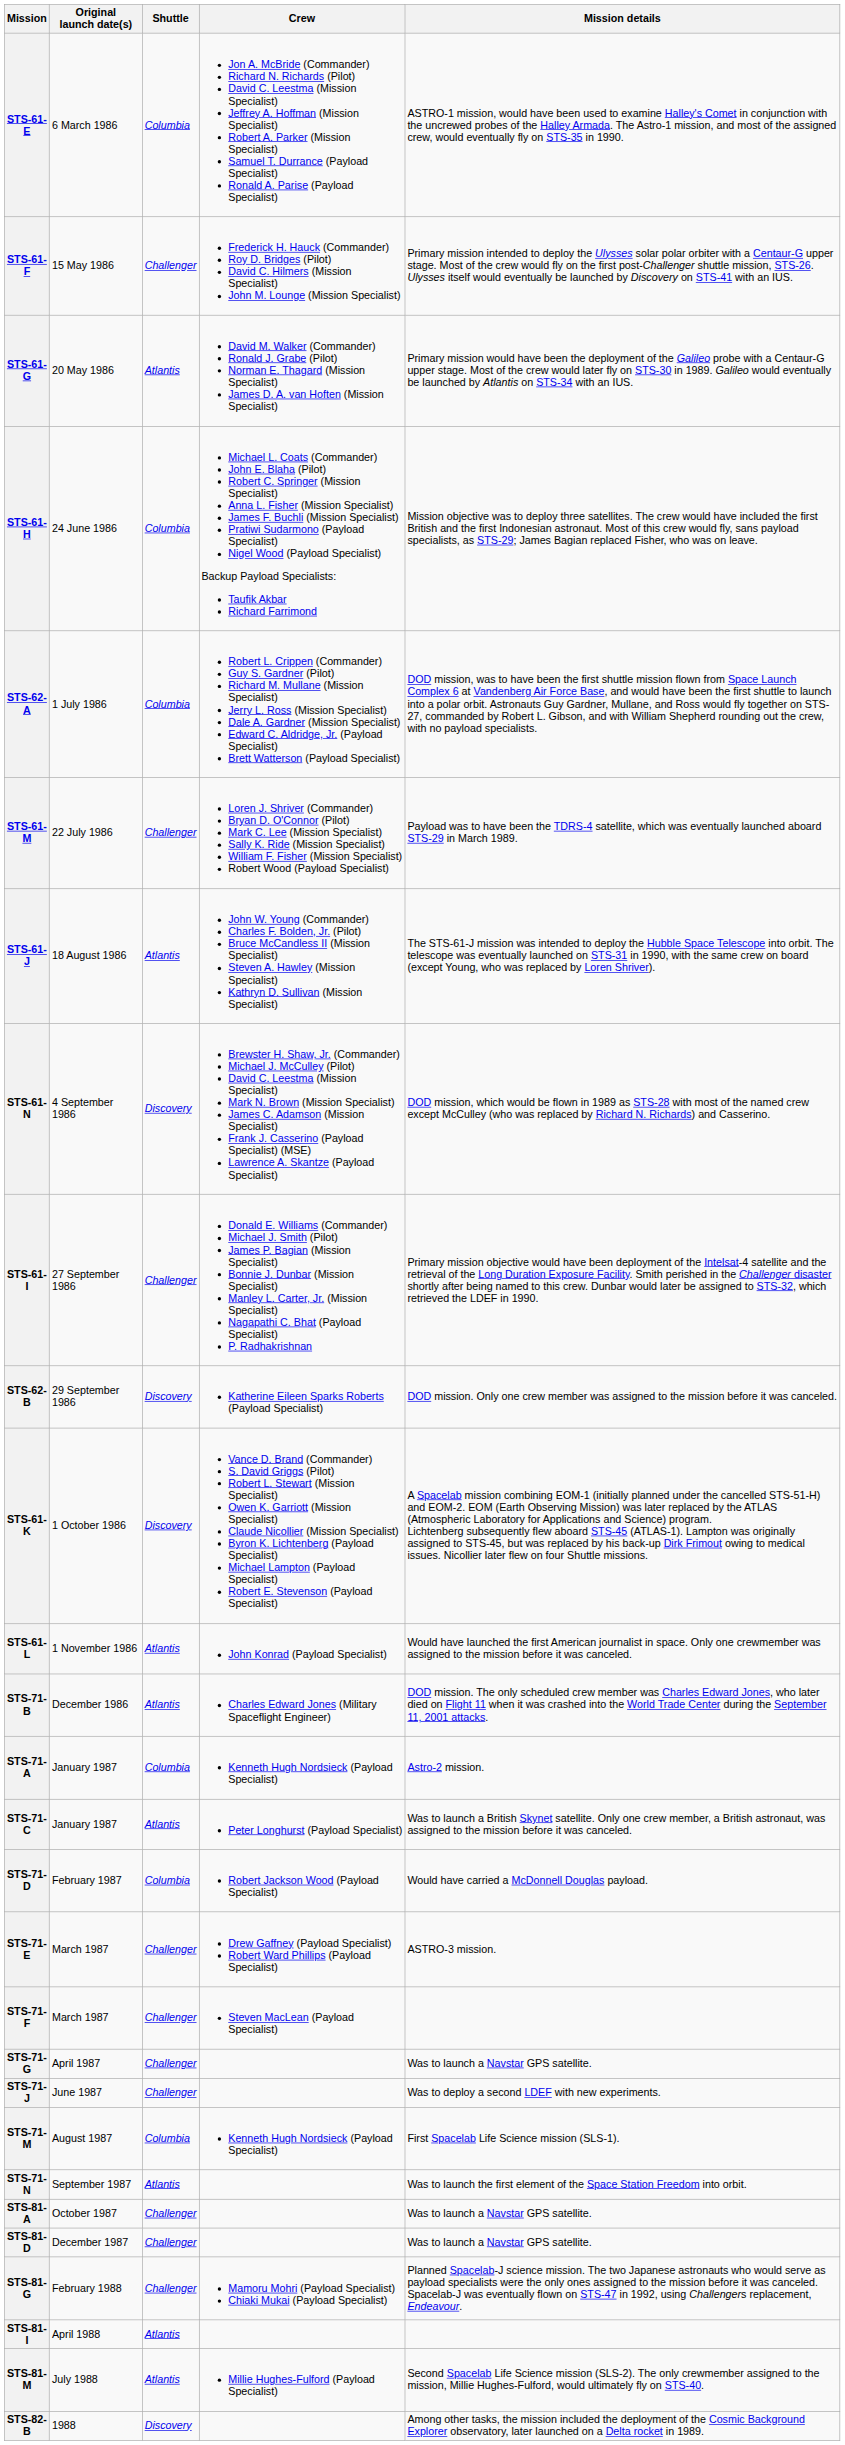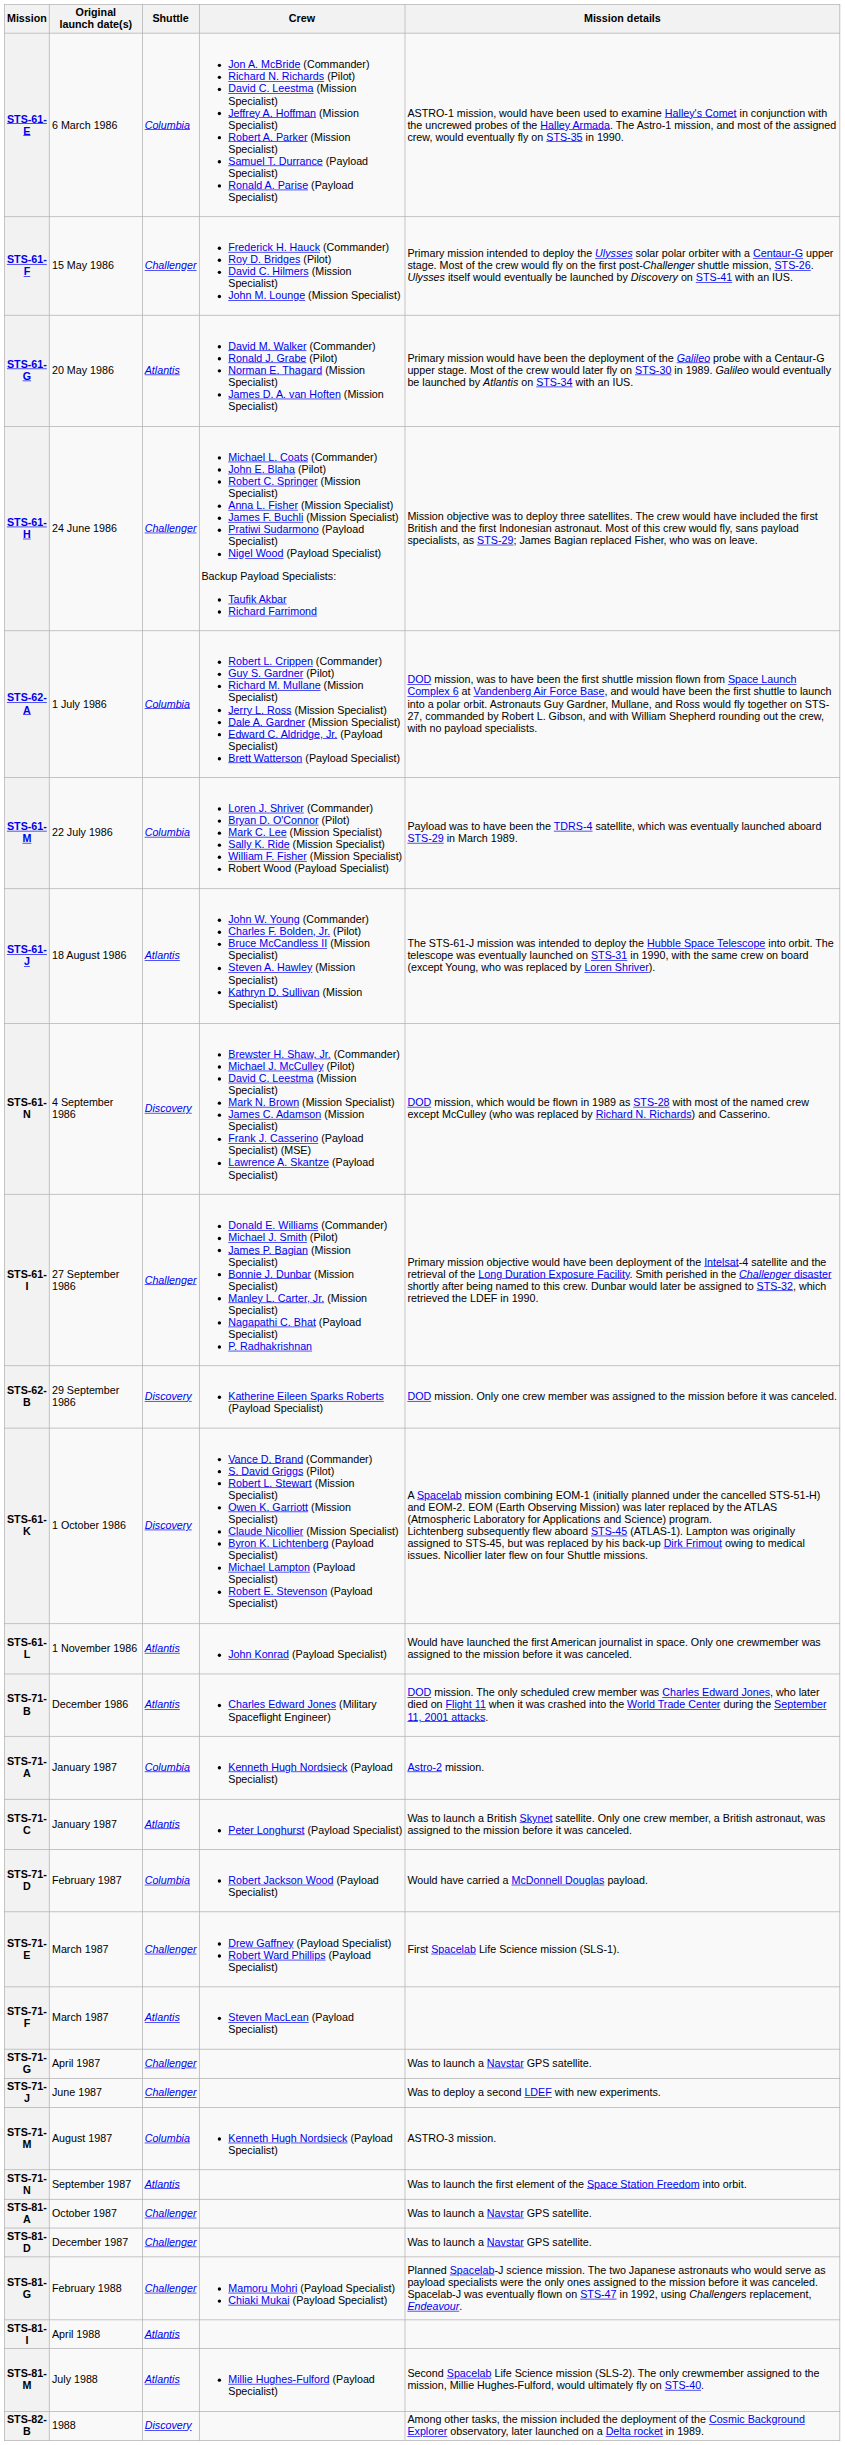STS-61-H | Shuttle: Columbia -> Challenger
STS-61-M | Shuttle: Challenger -> Columbia
STS-71-E | Mission details: ASTRO-3 mission. -> First Spacelab Life Science mission (SLS-1).
STS-71-F | Shuttle: Challenger -> Atlantis
STS-71-M | Mission details: First Spacelab Life Science mission (SLS-1). -> ASTRO-3 mission.
